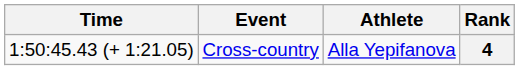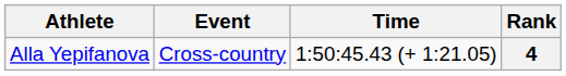columns swapped: Athlete <-> Time
